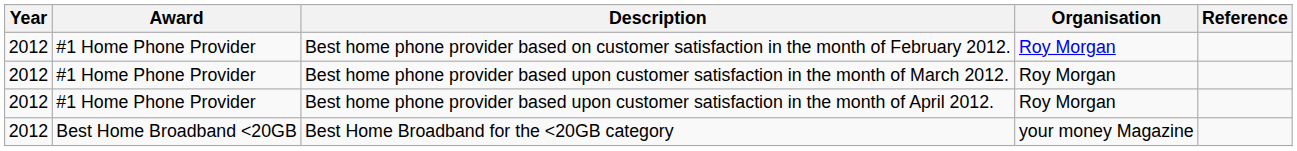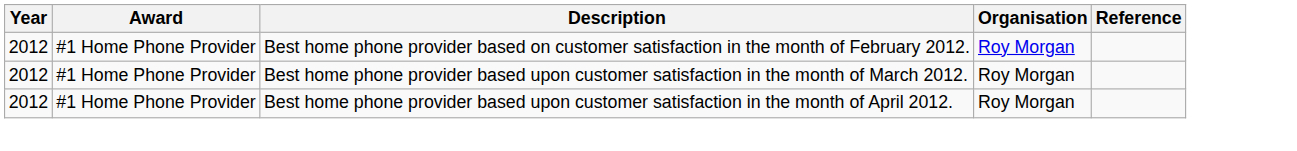- row: 2012 | Best Home Broadband <20GB | Best Home Broadband for the <20GB category | your money Magazine
